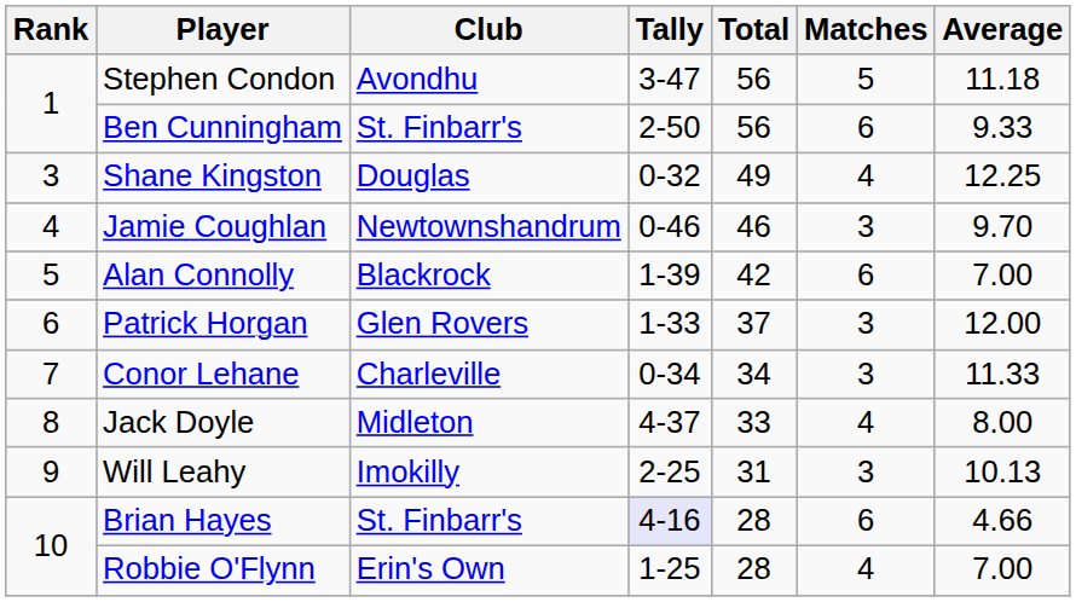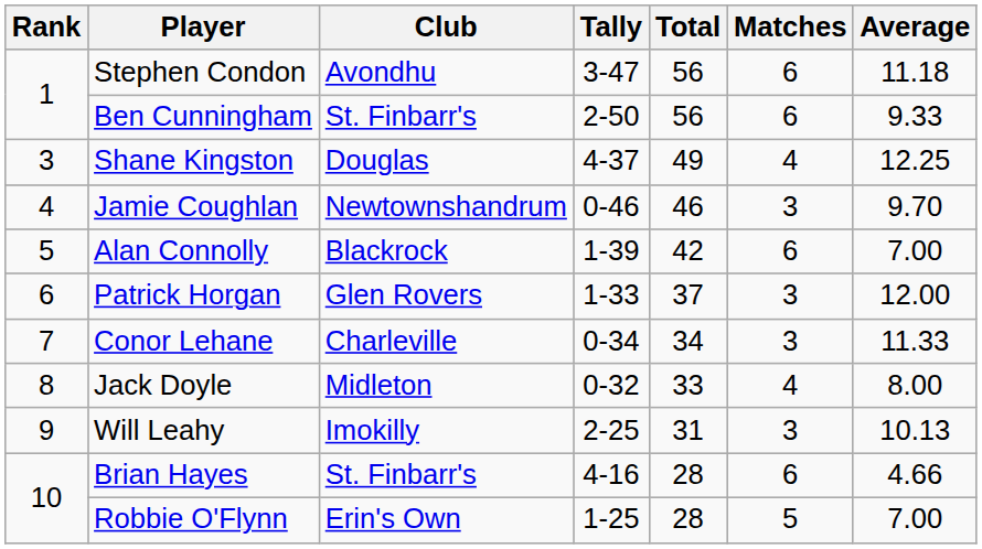Stephen Condon | Matches: 5 -> 6
Shane Kingston | Tally: 0-32 -> 4-37
Jack Doyle | Tally: 4-37 -> 0-32
Brian Hayes | Tally: lavender background -> no background
Robbie O'Flynn | Matches: 4 -> 5
